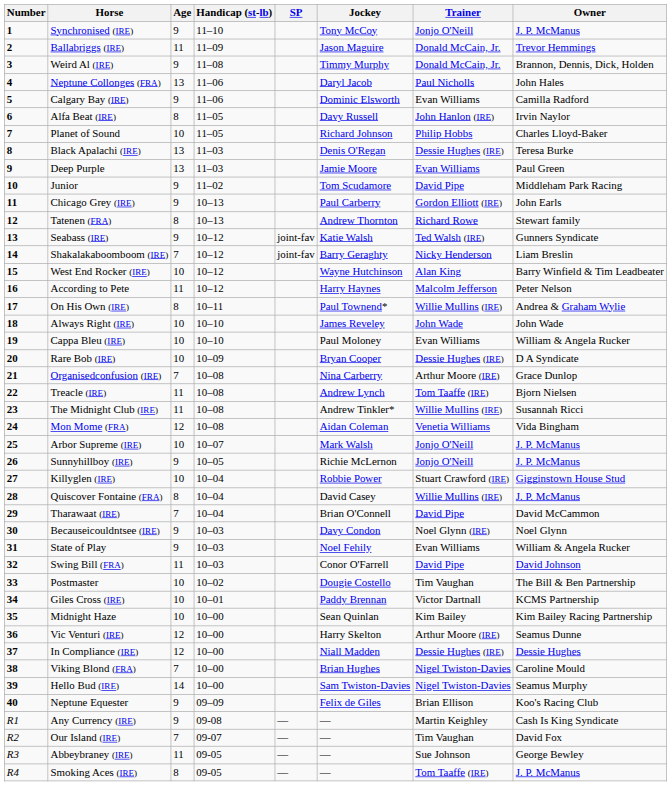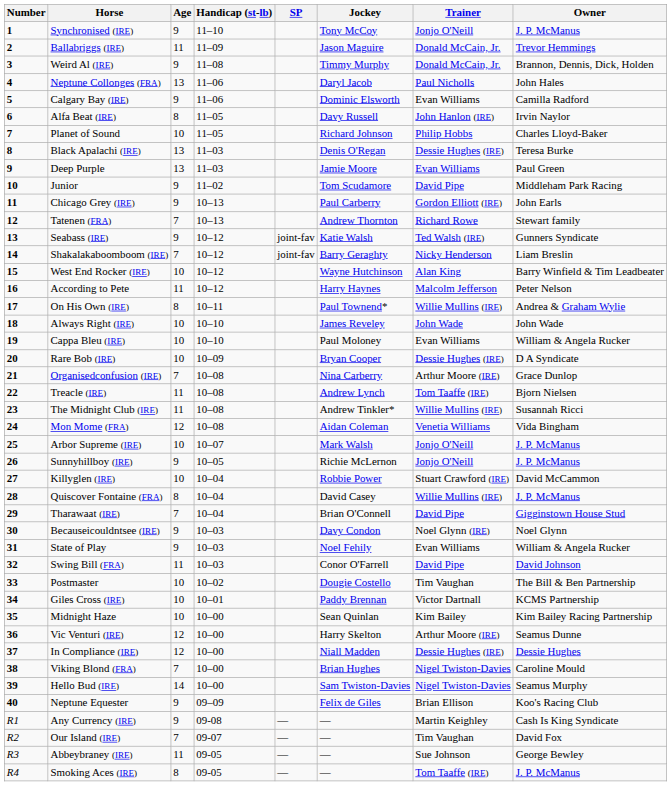Tatenen (FRA) | Age: 8 -> 7
Killyglen (IRE) | Owner: Gigginstown House Stud -> David McCammon
Tharawaat (IRE) | Owner: David McCammon -> Gigginstown House Stud
